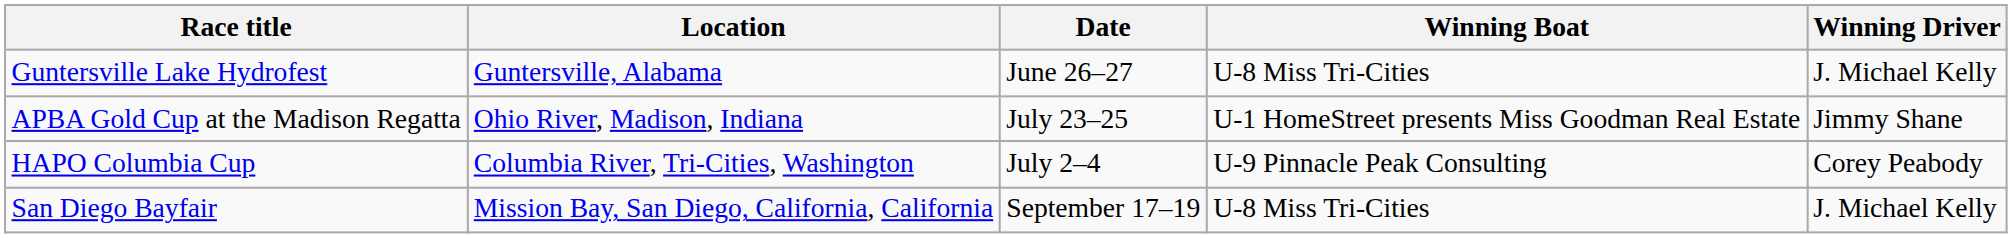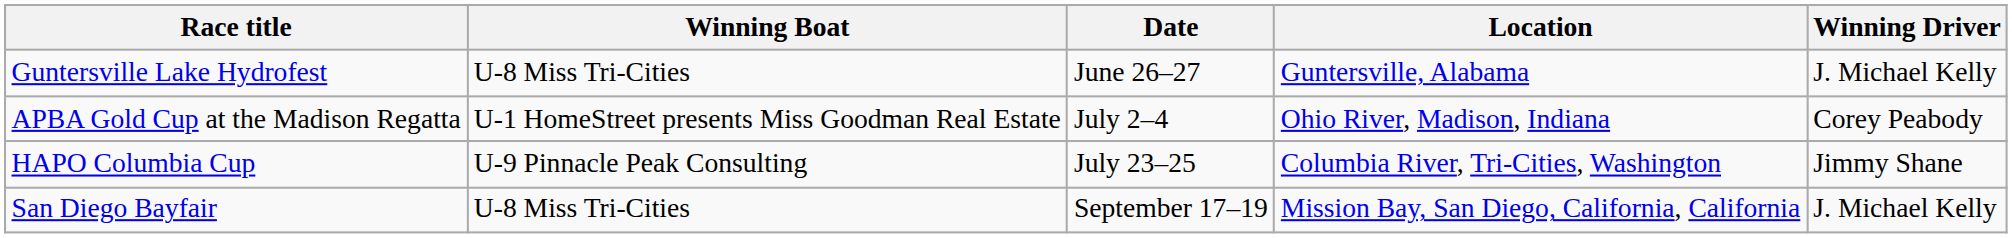columns swapped: Location <-> Winning Boat
APBA Gold Cup at the Madison Regatta | Date: July 23–25 -> July 2–4
APBA Gold Cup at the Madison Regatta | Winning Driver: Jimmy Shane -> Corey Peabody
HAPO Columbia Cup | Date: July 2–4 -> July 23–25
HAPO Columbia Cup | Winning Driver: Corey Peabody -> Jimmy Shane
